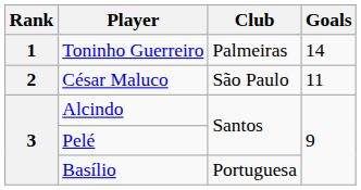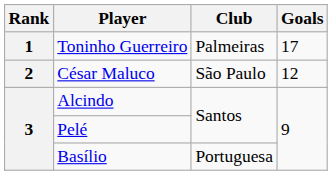Toninho Guerreiro | Goals: 14 -> 17
César Maluco | Goals: 11 -> 12
